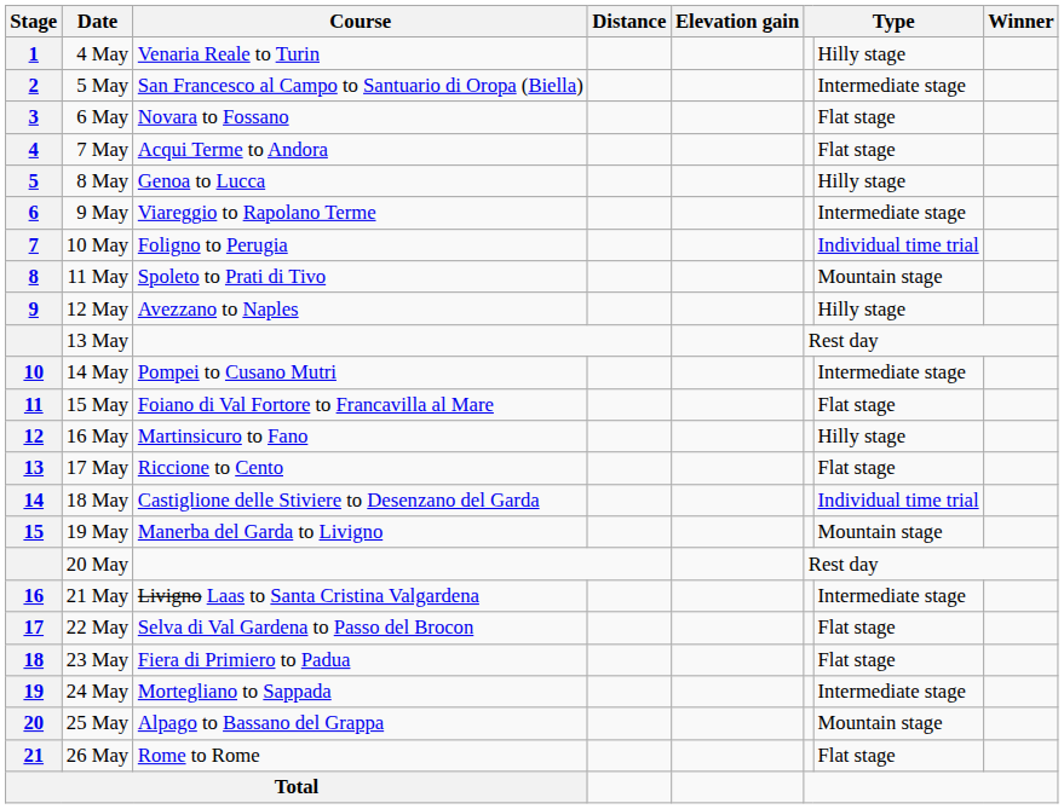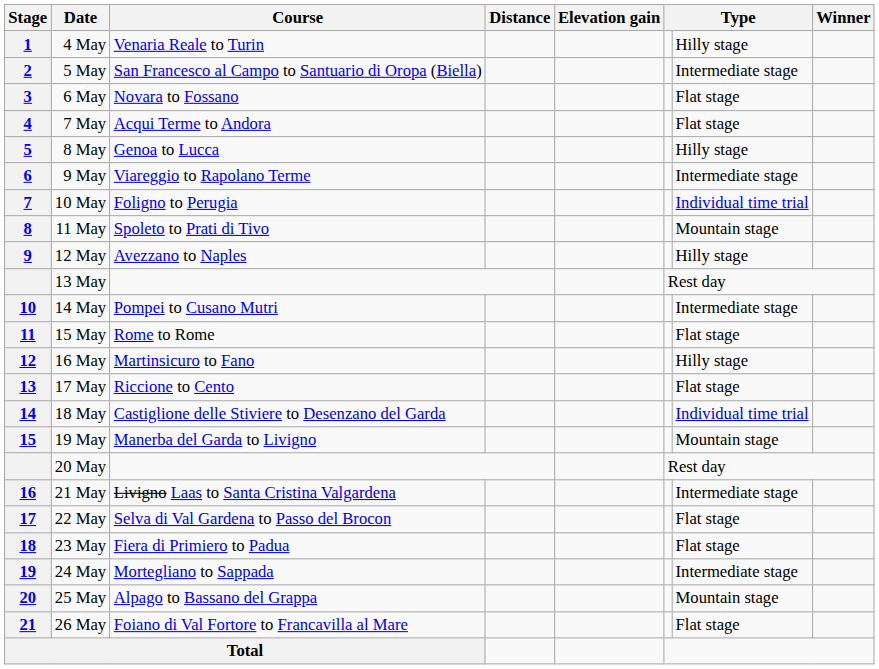15 May | Course: Foiano di Val Fortore to Francavilla al Mare -> Rome to Rome
26 May | Course: Rome to Rome -> Foiano di Val Fortore to Francavilla al Mare
